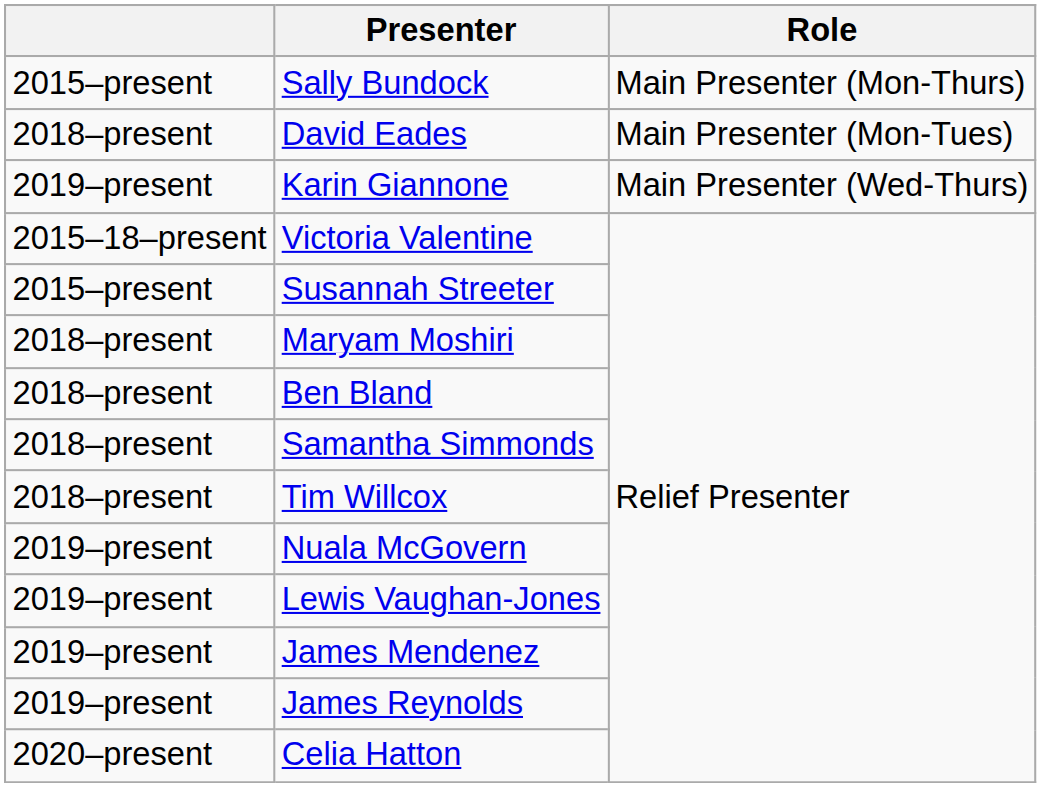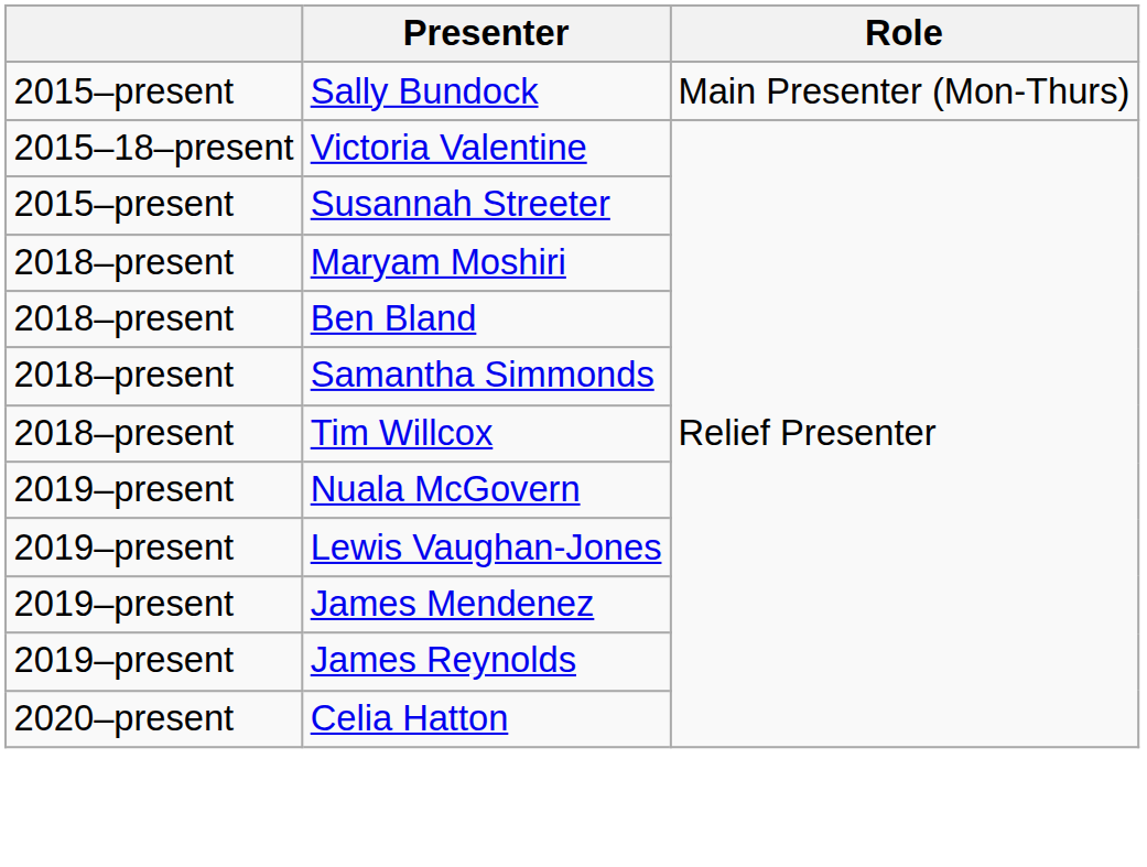- row: 2018–present | David Eades | Main Presenter (Mon-Tues)
- row: 2019–present | Karin Giannone | Main Presenter (Wed-Thurs)
